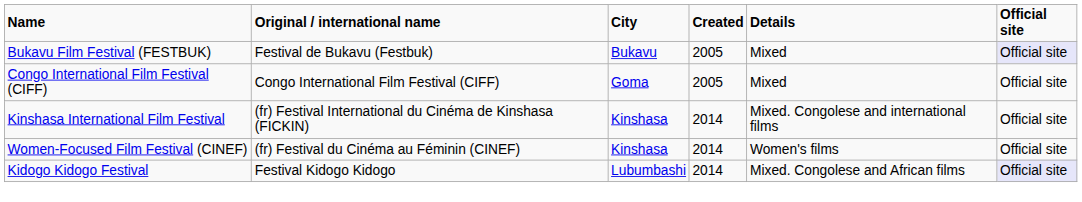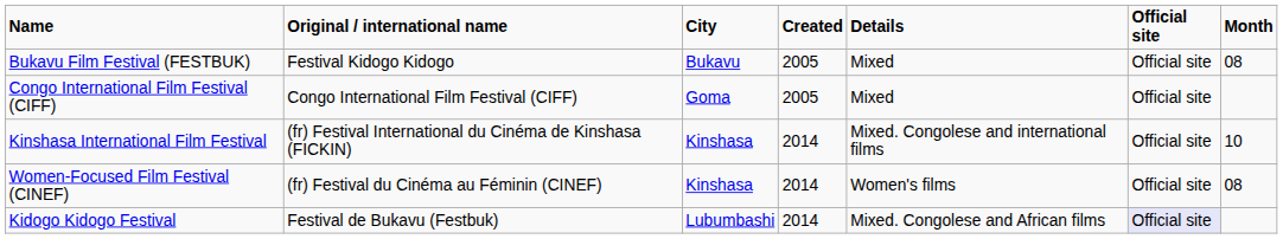+ column: Month | 08 | 10 | 08
Bukavu Film Festival (FESTBUK) | Original / international name: Festival de Bukavu (Festbuk) -> Festival Kidogo Kidogo
Bukavu Film Festival (FESTBUK) | Official site: lavender background -> no background
Kidogo Kidogo Festival | Original / international name: Festival Kidogo Kidogo -> Festival de Bukavu (Festbuk)
